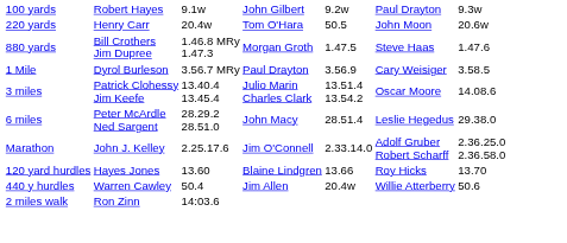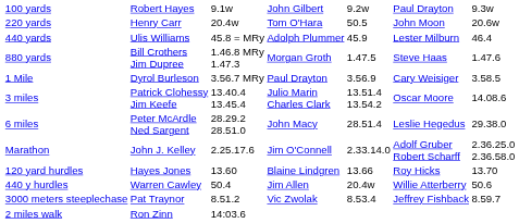+ row: 440 yards | Ulis Williams | 45.8 = MRy | Adolph Plummer | 45.9 | Lester Milburn | 46.4
+ row: 3000 meters steeplechase | Pat Traynor | 8.51.2 | Vic Zwolak | 8.53.4 | Jeffrey Fishback | 8.59.7
